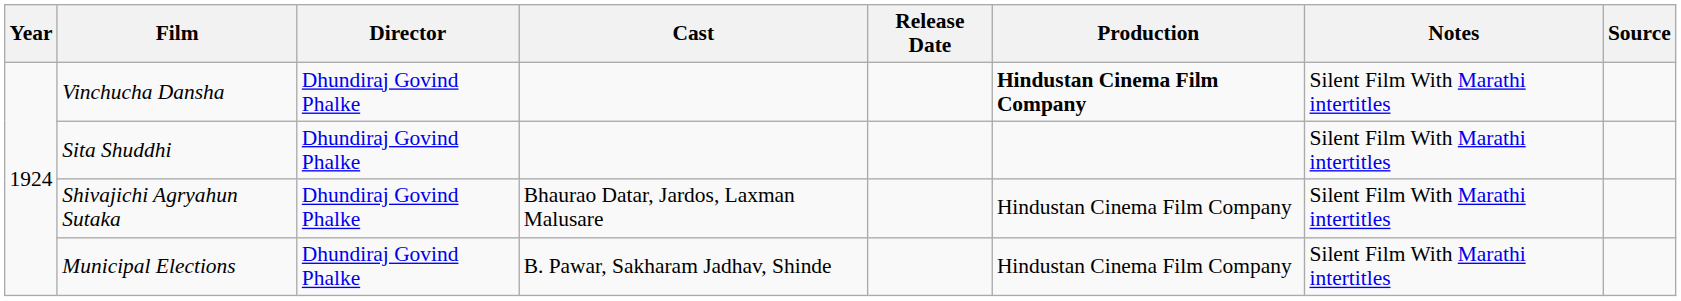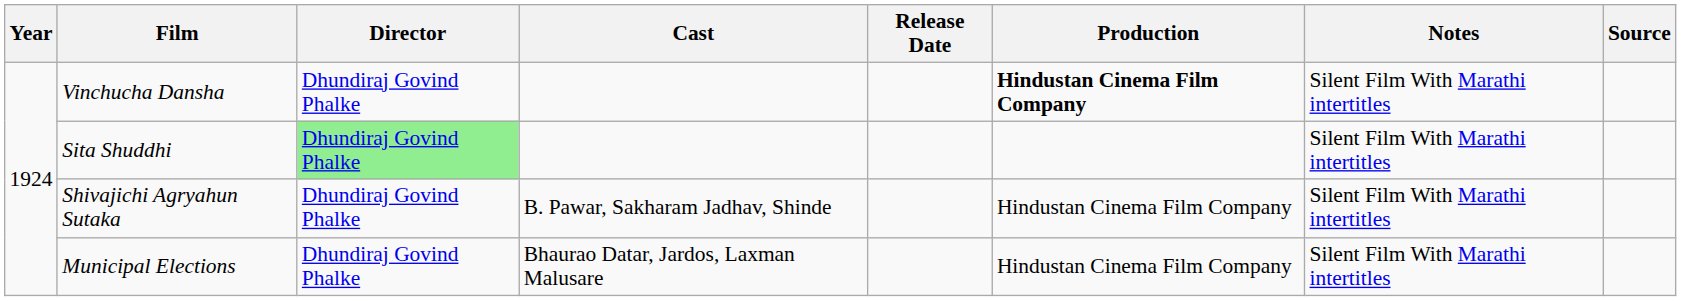Sita Shuddhi | Director: no background -> lightgreen background
Shivajichi Agryahun Sutaka | Cast: Bhaurao Datar, Jardos, Laxman Malusare -> B. Pawar, Sakharam Jadhav, Shinde
Municipal Elections | Cast: B. Pawar, Sakharam Jadhav, Shinde -> Bhaurao Datar, Jardos, Laxman Malusare
